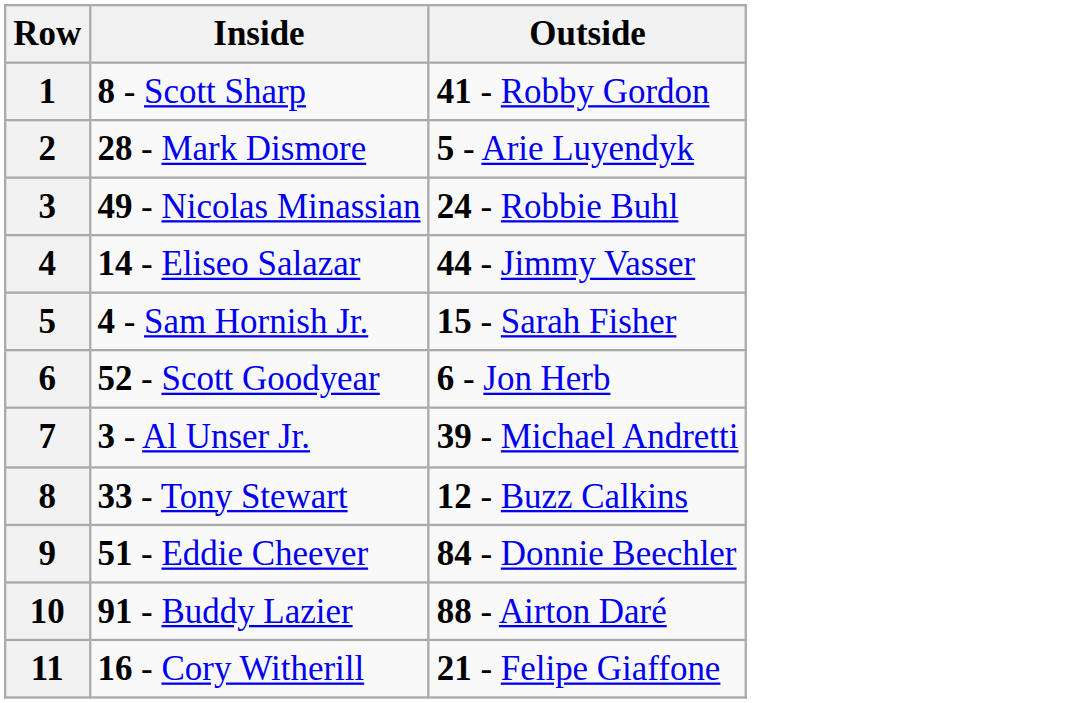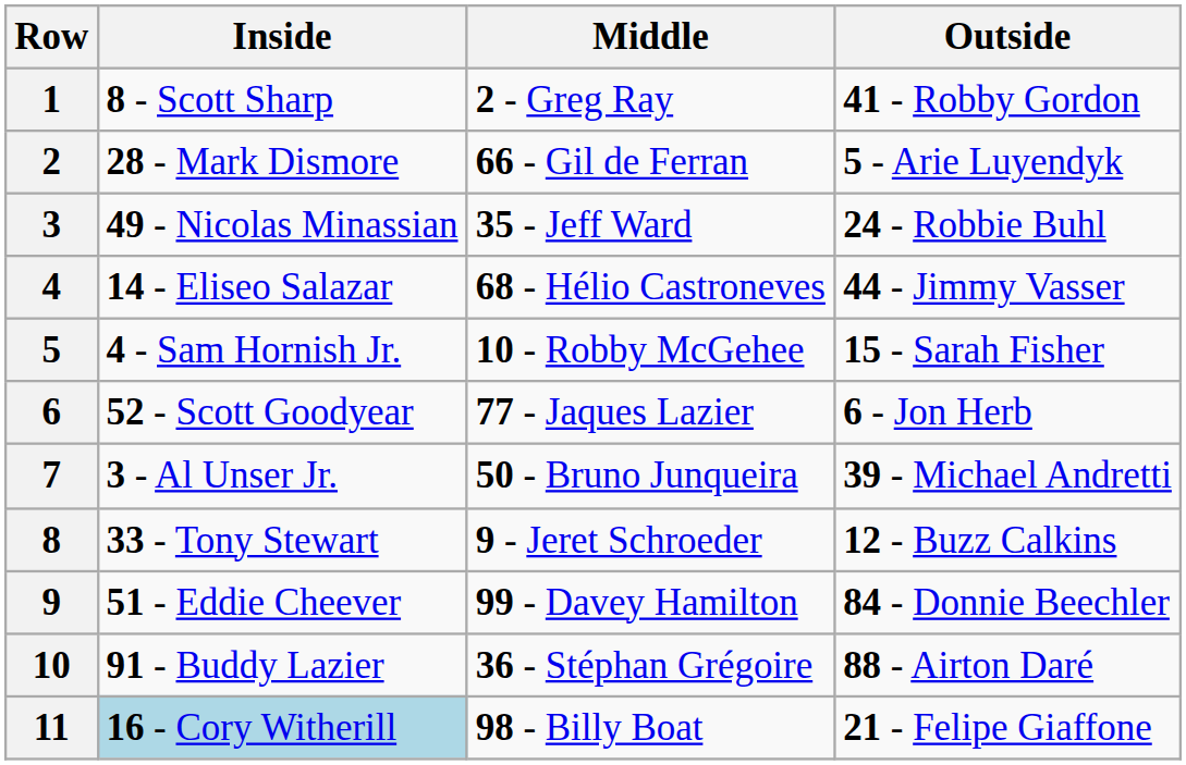+ column: Middle | 2 - Greg Ray | 66 - Gil de Ferran | 35 - Jeff Ward | 68 - Hélio Castroneves | 10 - Robby McGehee | 77 - Jaques Lazier | 50 - Bruno Junqueira | 9 - Jeret Schroeder | 99 - Davey Hamilton | 36 - Stéphan Grégoire | 98 - Billy Boat
11 | Inside: no background -> lightblue background
